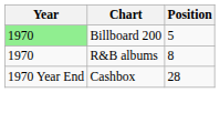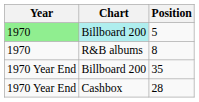5 | Chart: no background -> paleturquoise background
+ row: 1970 Year End | Billboard 200 | 35
